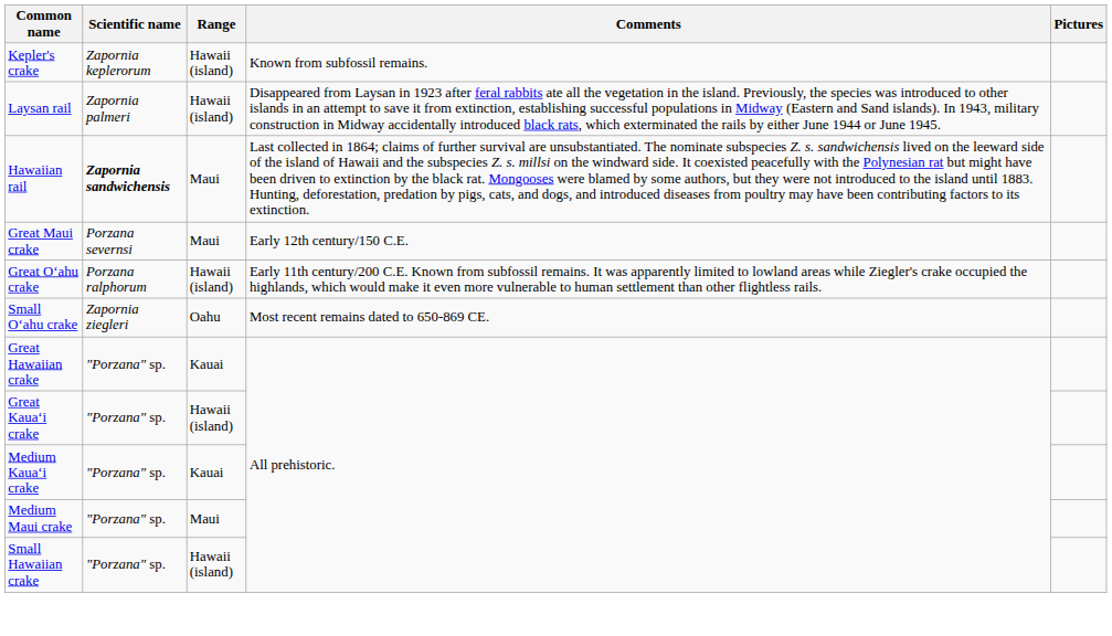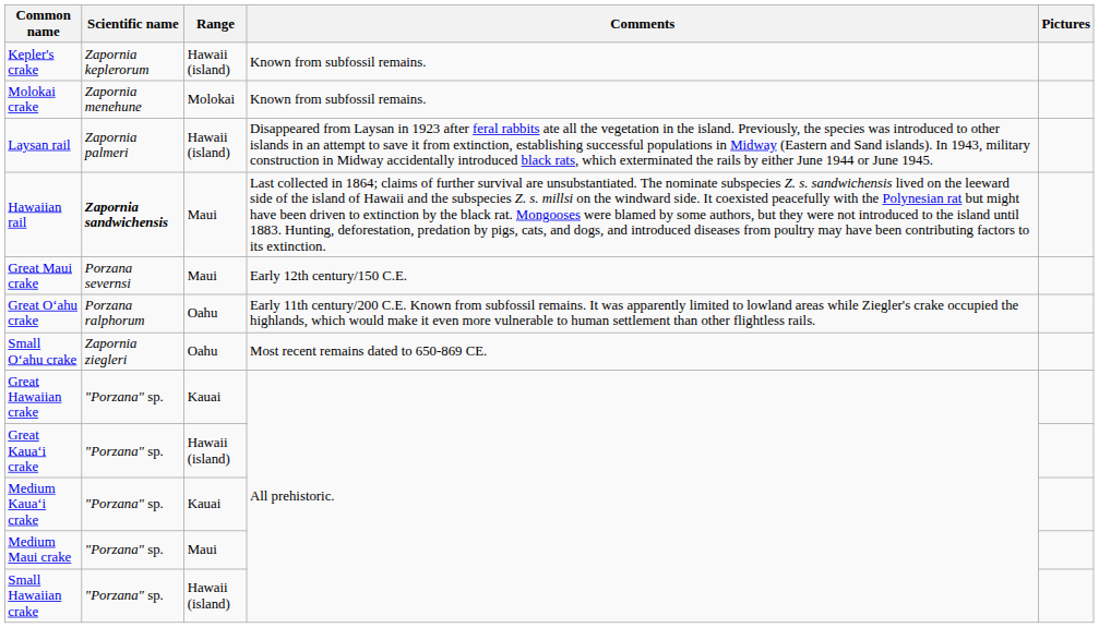+ row: Molokai crake | Zapornia menehune | Molokai | Known from subfossil remains.
Great Oʻahu crake | Range: Hawaii (island) -> Oahu
